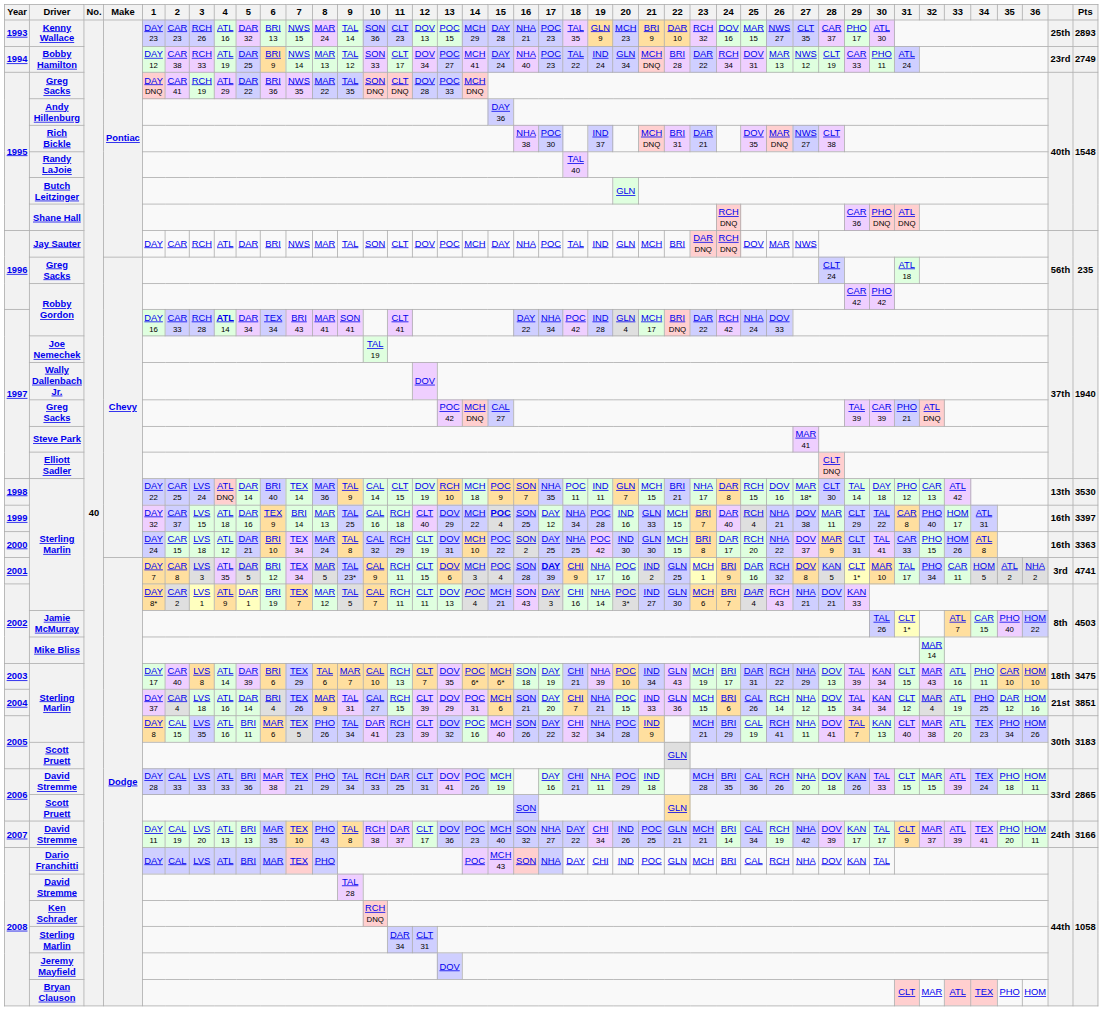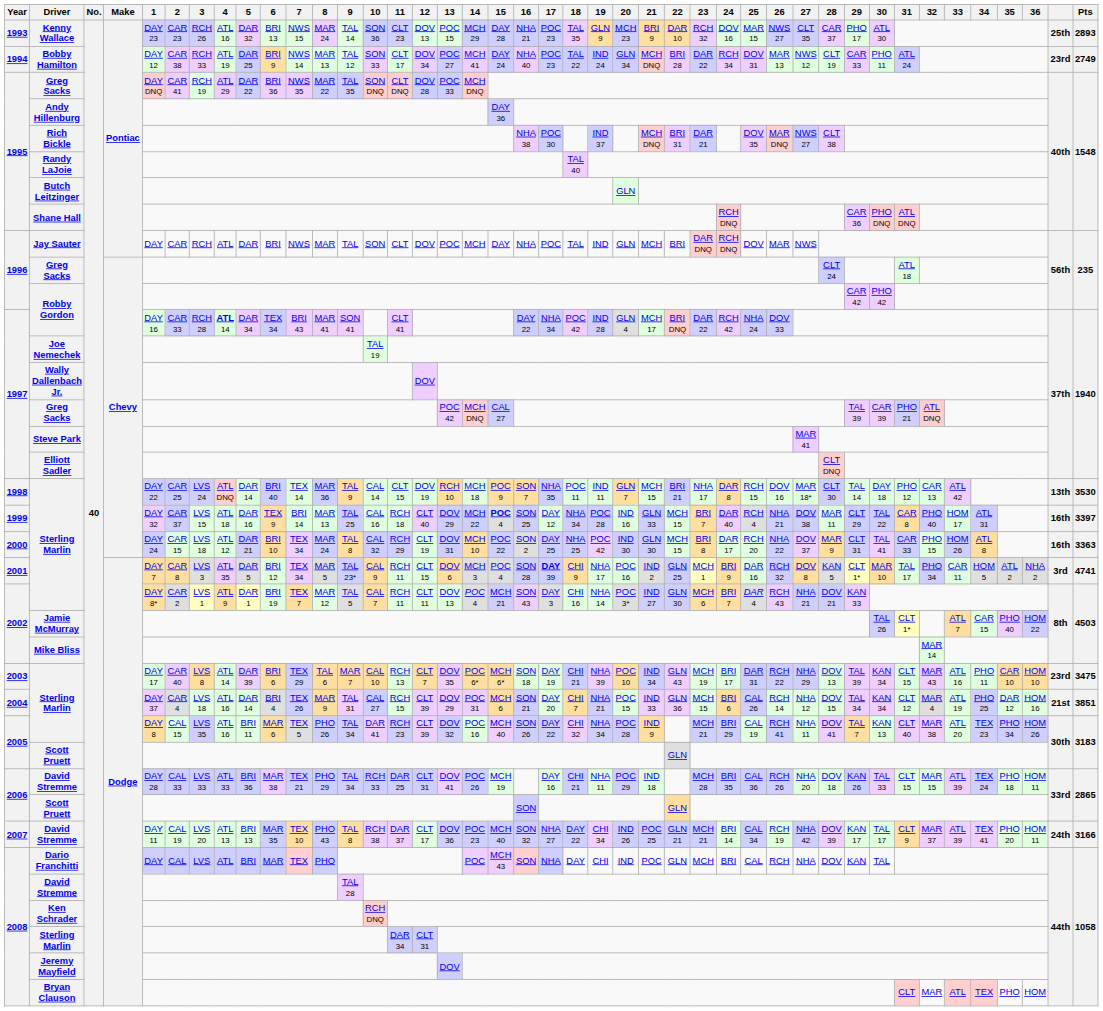2003 / Sterling Marlin | column 41: 18th -> 23rd
